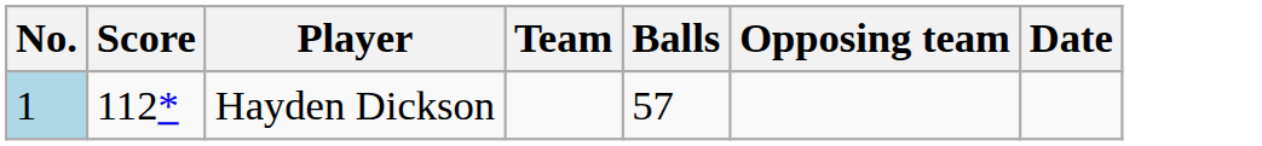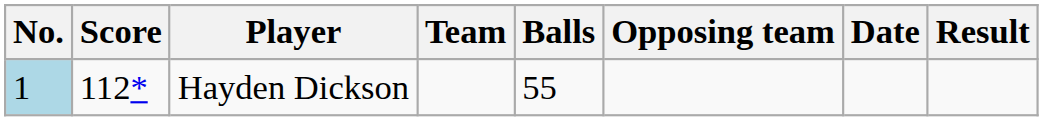+ column: Result
Hayden Dickson | Balls: 57 -> 55
